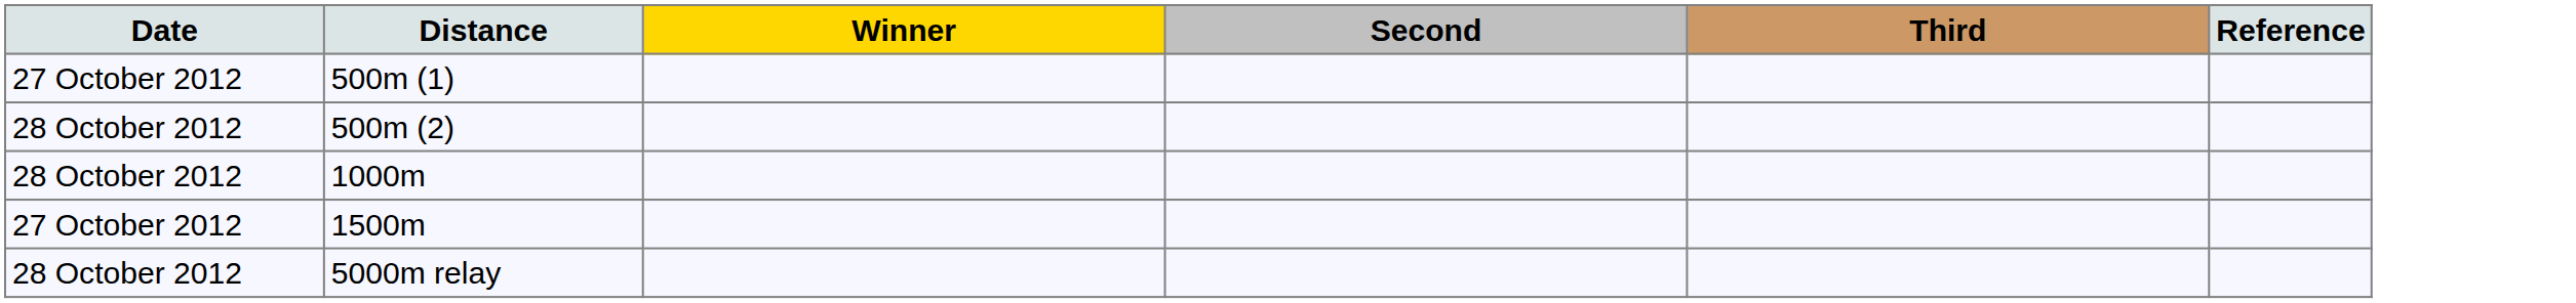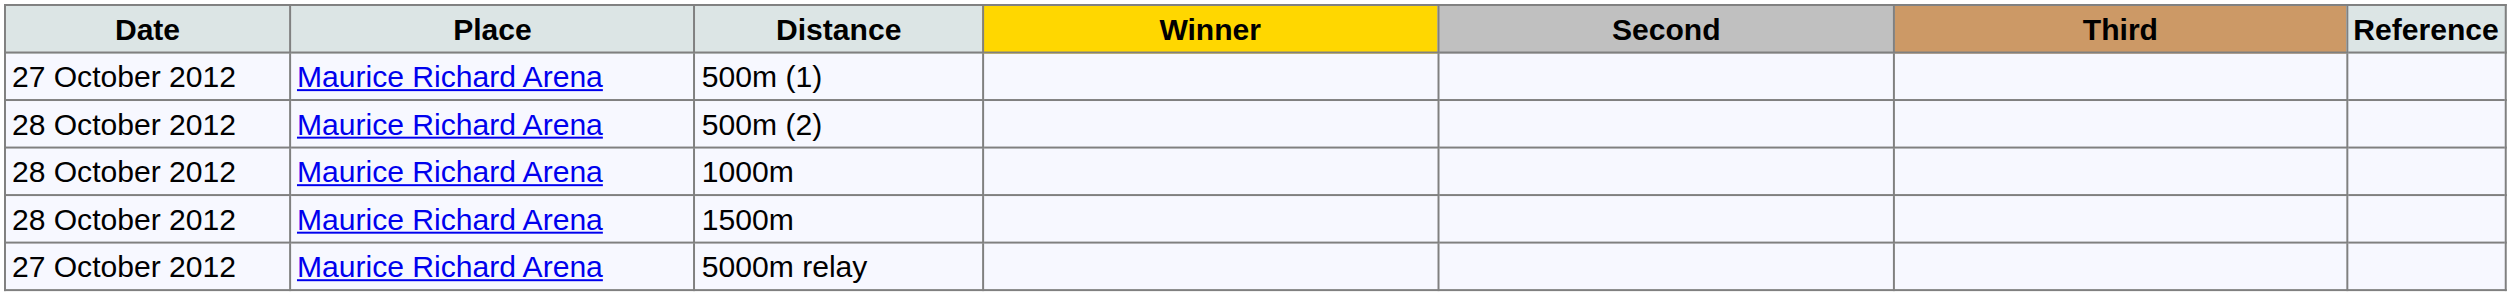+ column: Place | Maurice Richard Arena | Maurice Richard Arena | Maurice Richard Arena | Maurice Richard Arena | Maurice Richard Arena
1500m | Date: 27 October 2012 -> 28 October 2012
5000m relay | Date: 28 October 2012 -> 27 October 2012
